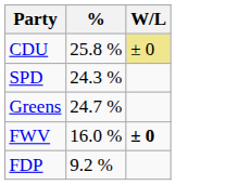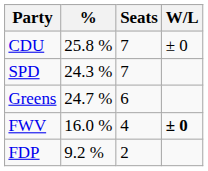+ column: Seats | 7 | 7 | 6 | 4 | 2
CDU | W/L: khaki background -> no background
